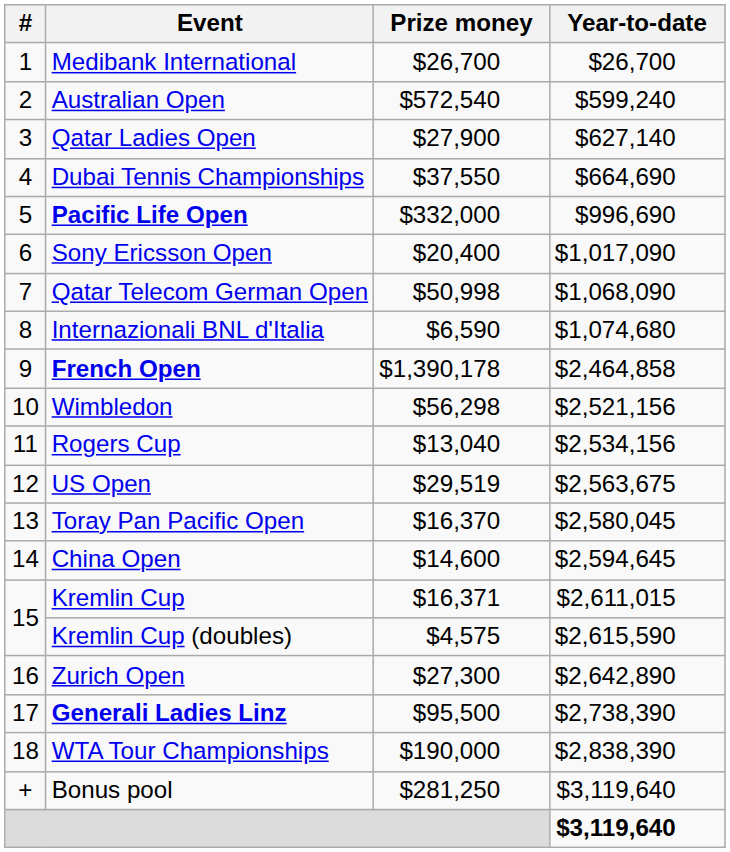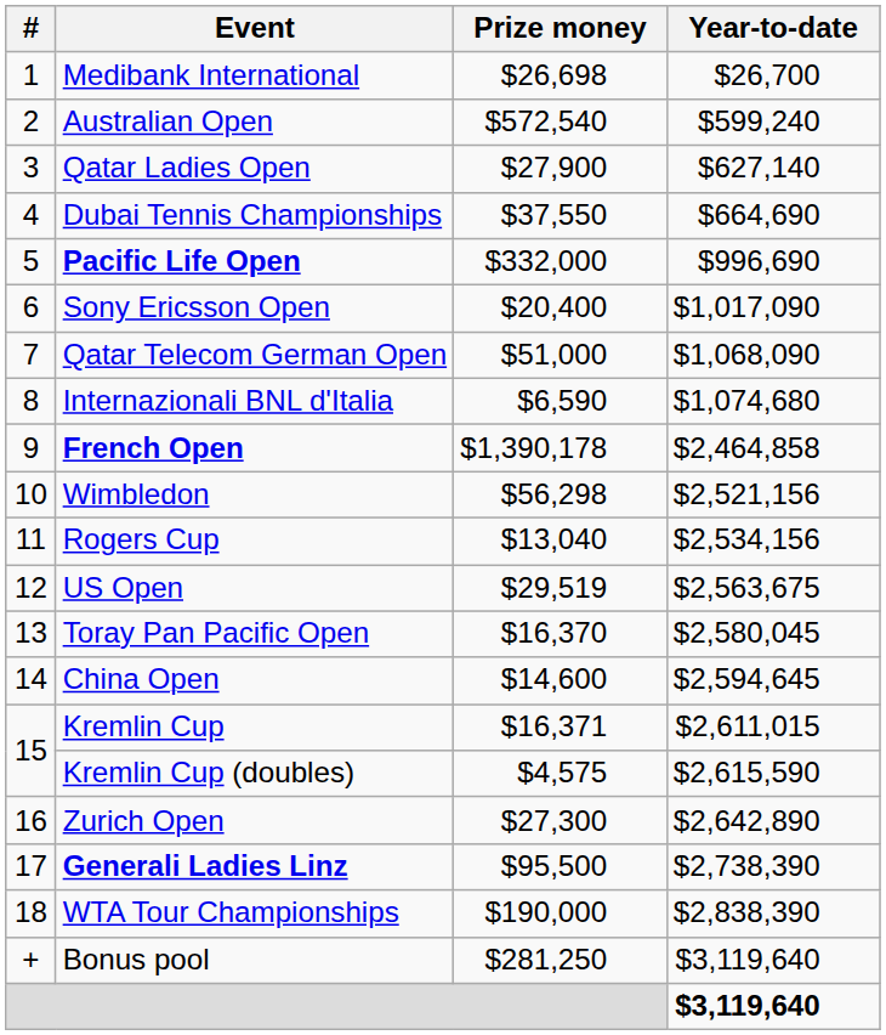Medibank International | Prize money: $26,700 -> $26,698
Qatar Telecom German Open | Prize money: $50,998 -> $51,000
